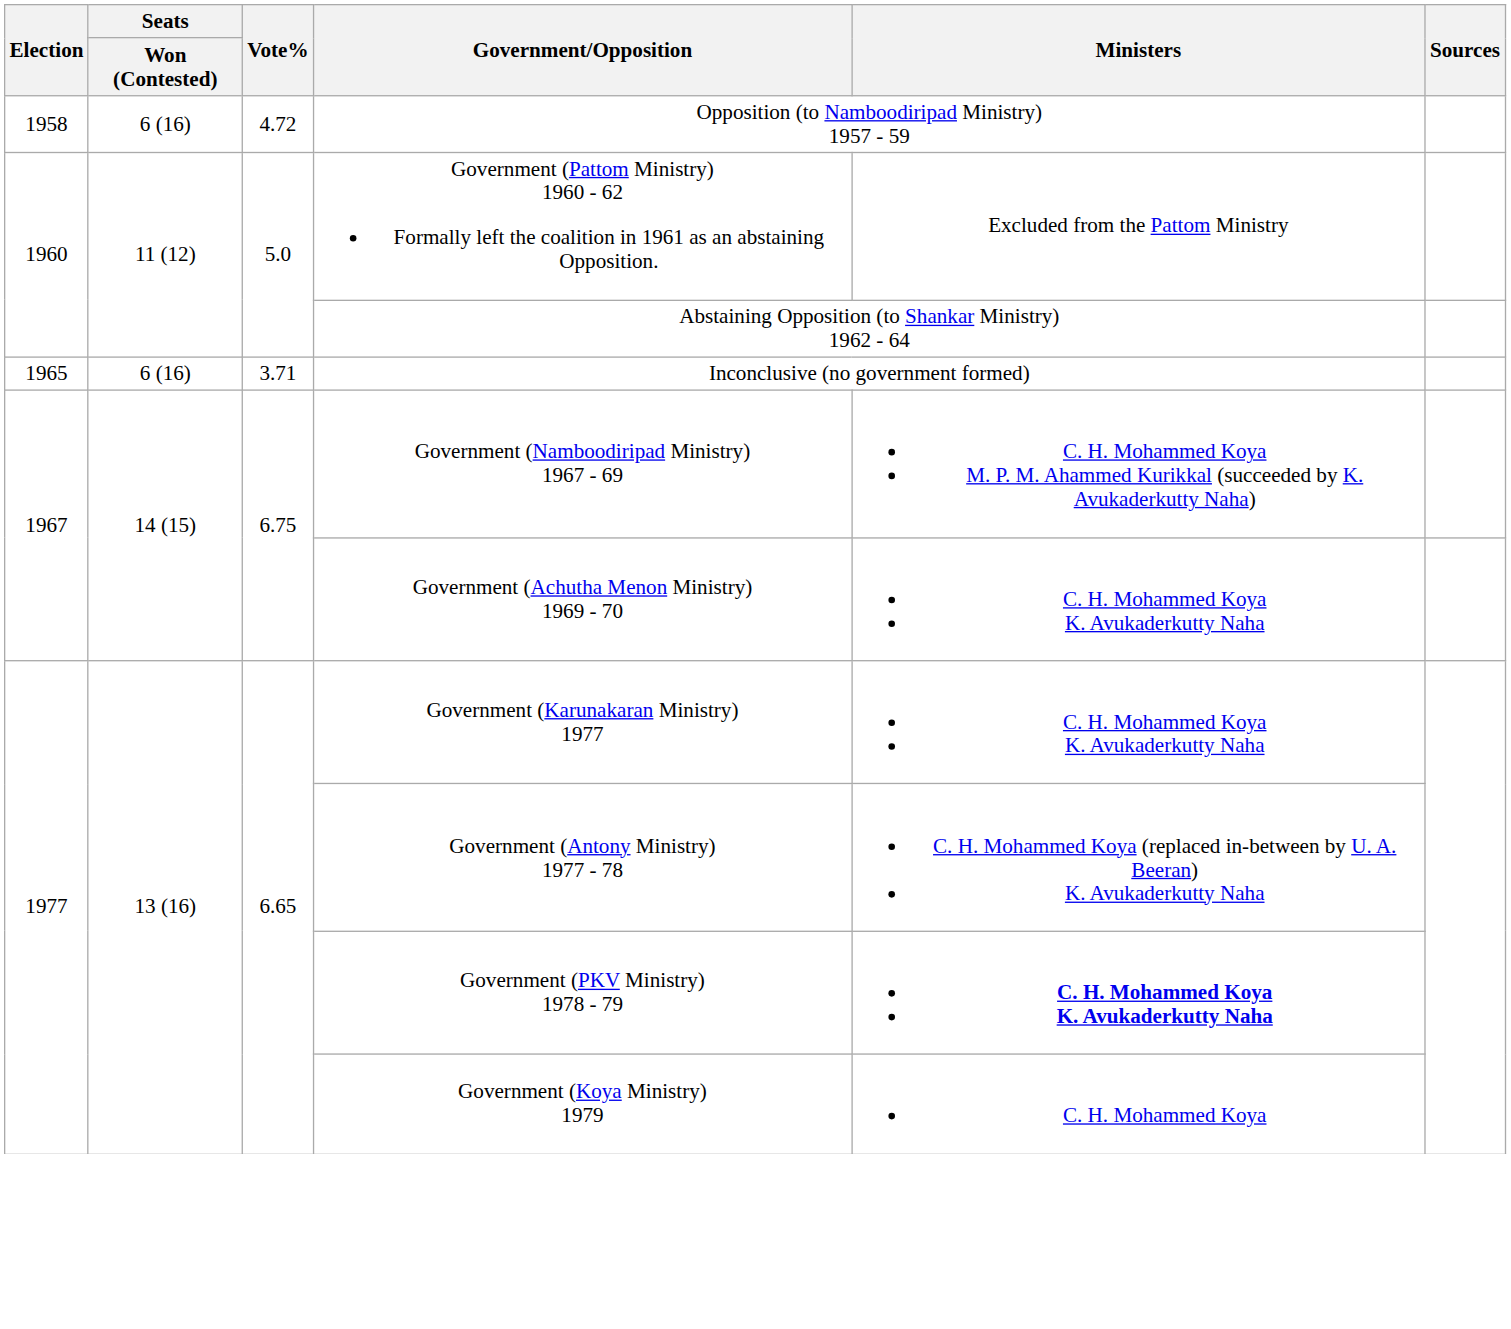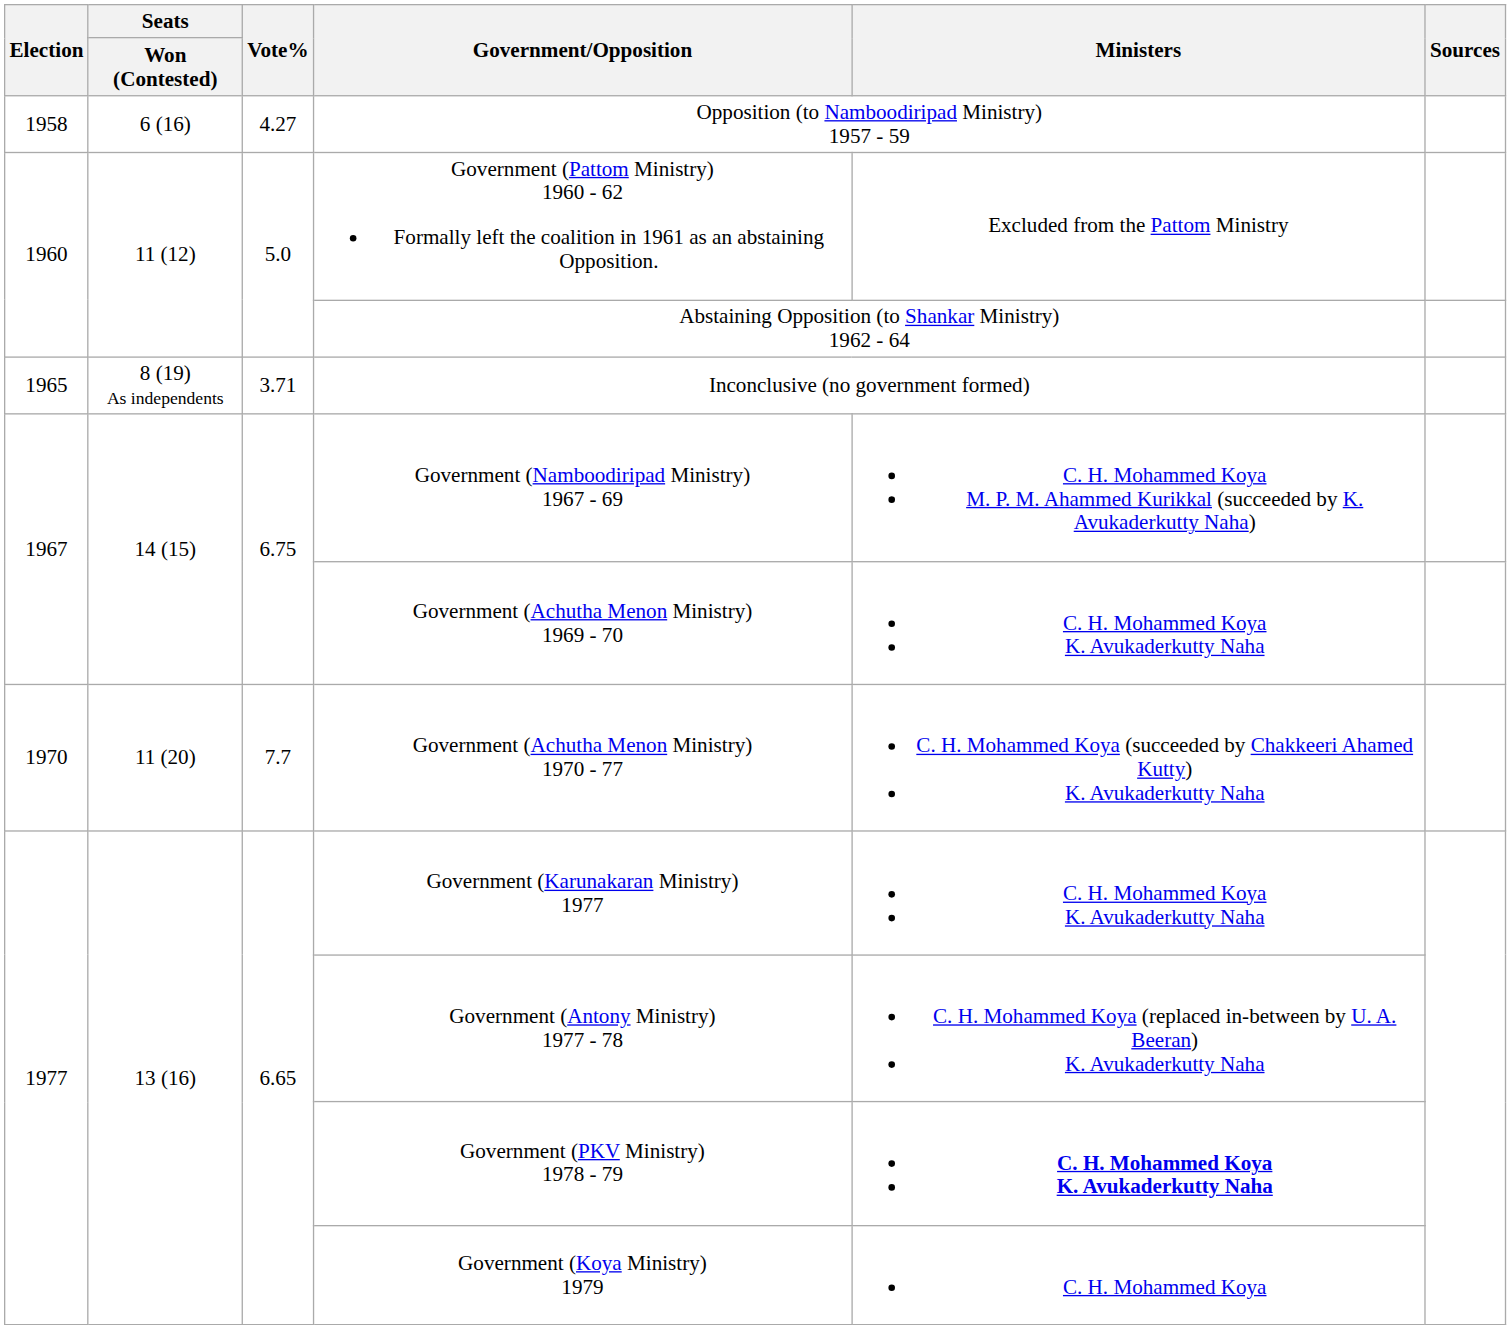Opposition (to Namboodiripad Ministry) 1957 - 59 | Vote%: 4.72 -> 4.27
Inconclusive (no government formed) | Seats / Won (Contested): 6 (16) -> 8 (19) As independents
+ row: 1970 | 11 (20) | 7.7 | Government (Achutha Menon Ministry) 1970 - 77 | C. H. Mohammed Koya (succeeded by Chakkeeri Ahamed Kutty) K. Avukaderkutty Naha
